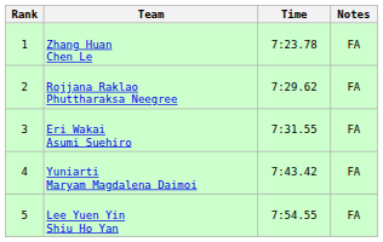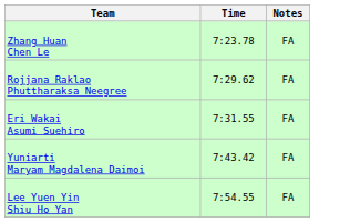- column: Rank | 1 | 2 | 3 | 4 | 5
